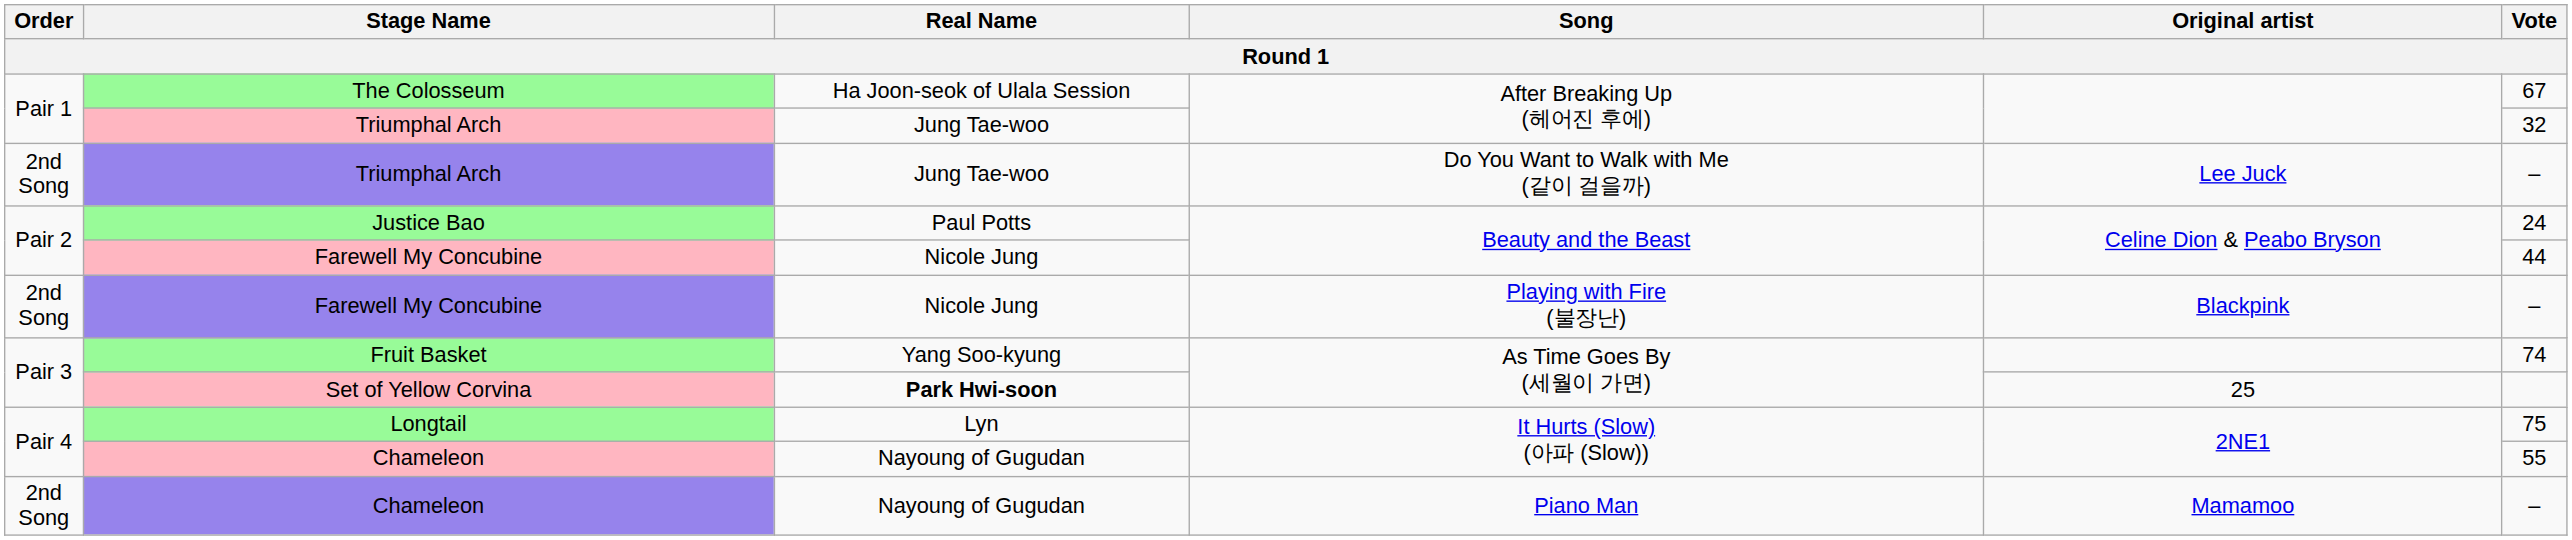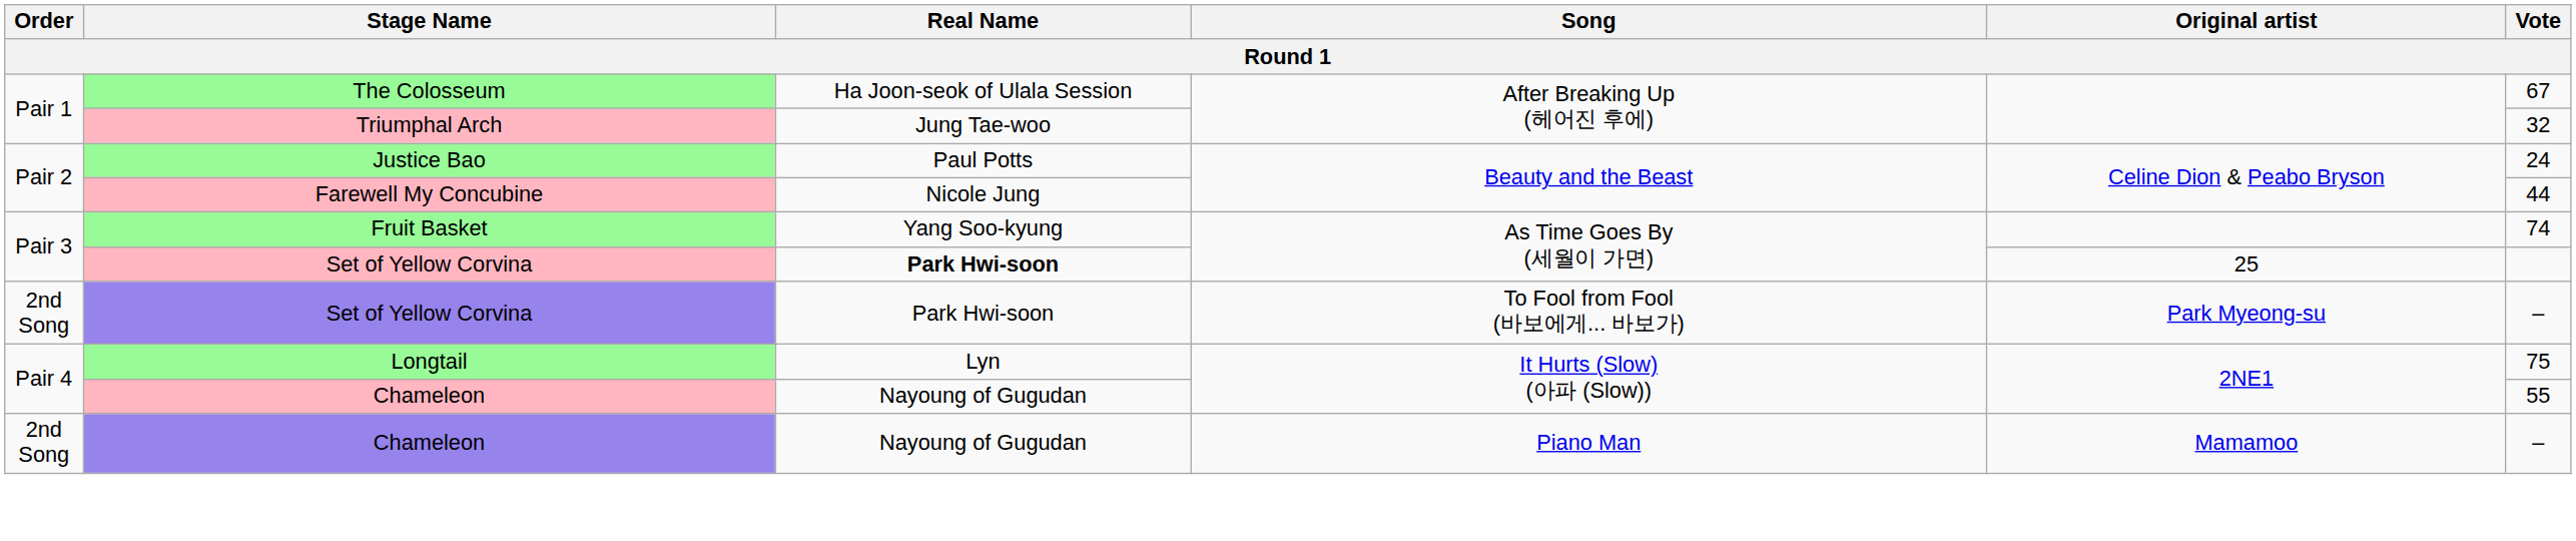- row: 2nd Song | Triumphal Arch | Jung Tae-woo | Do You Want to Walk with Me (같이 걸을까) | Lee Juck | –
- row: 2nd Song | Farewell My Concubine | Nicole Jung | Playing with Fire (불장난) | Blackpink | –
+ row: 2nd Song | Set of Yellow Corvina | Park Hwi-soon | To Fool from Fool (바보에게... 바보가) | Park Myeong-su | –
